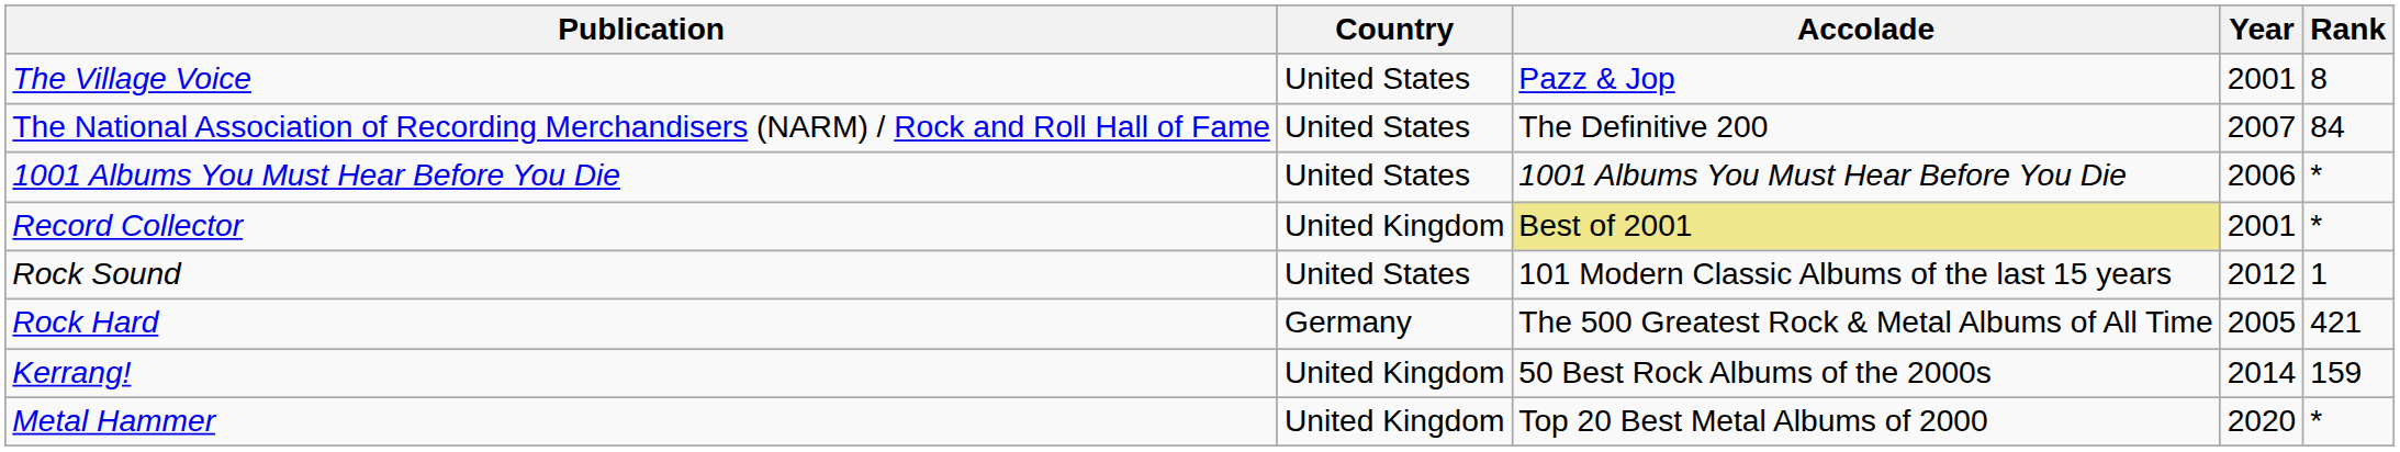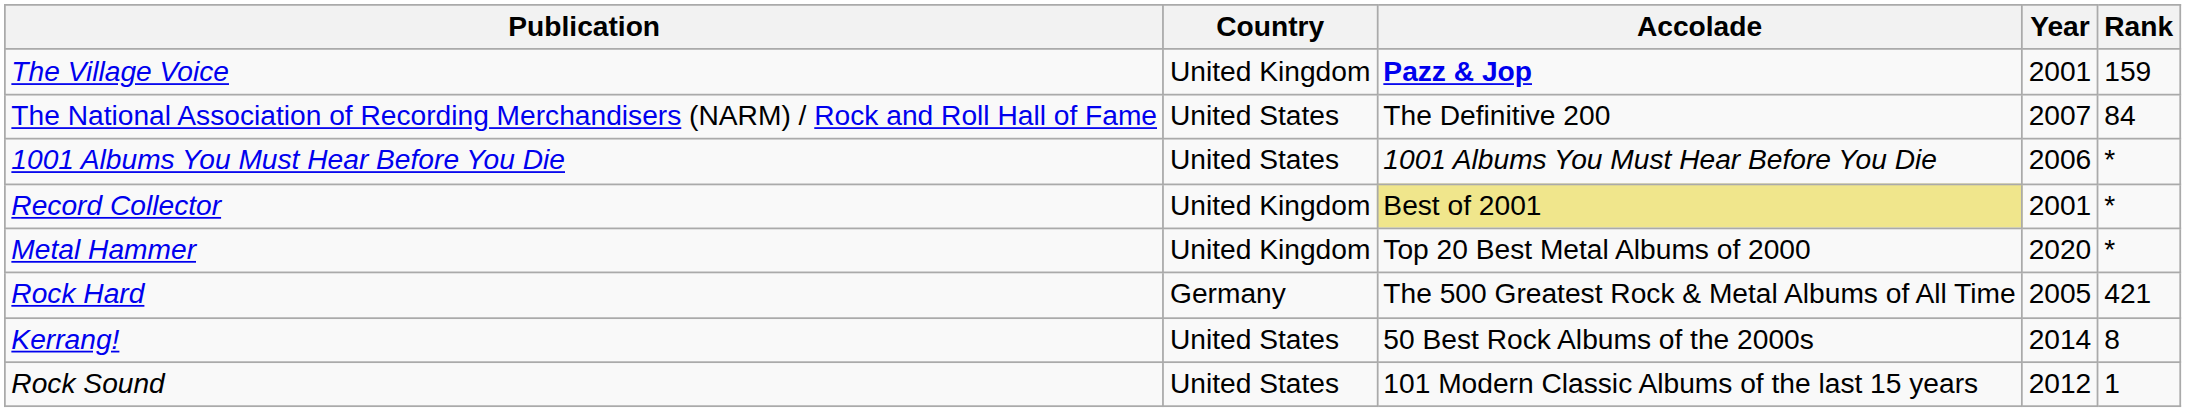The Village Voice | Country: United States -> United Kingdom
The Village Voice | Accolade: normal -> bold
The Village Voice | Rank: 8 -> 159
rows swapped: Rock Sound <-> Metal Hammer
Kerrang! | Country: United Kingdom -> United States
Kerrang! | Rank: 159 -> 8
